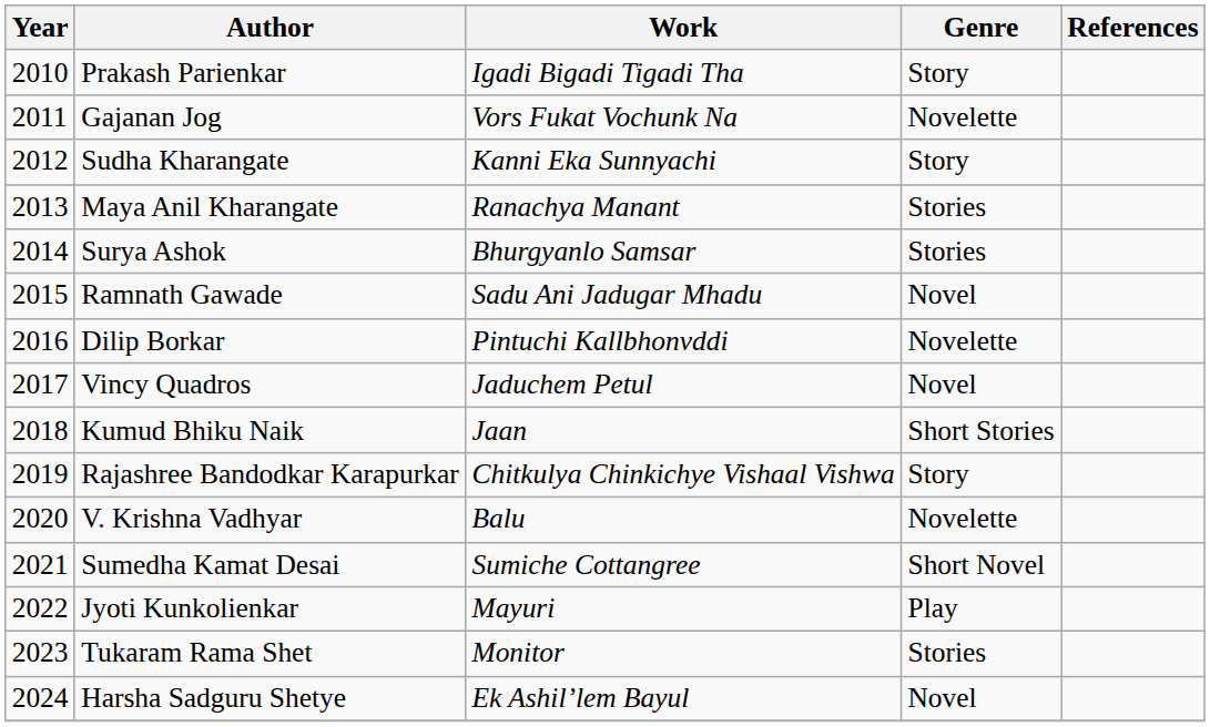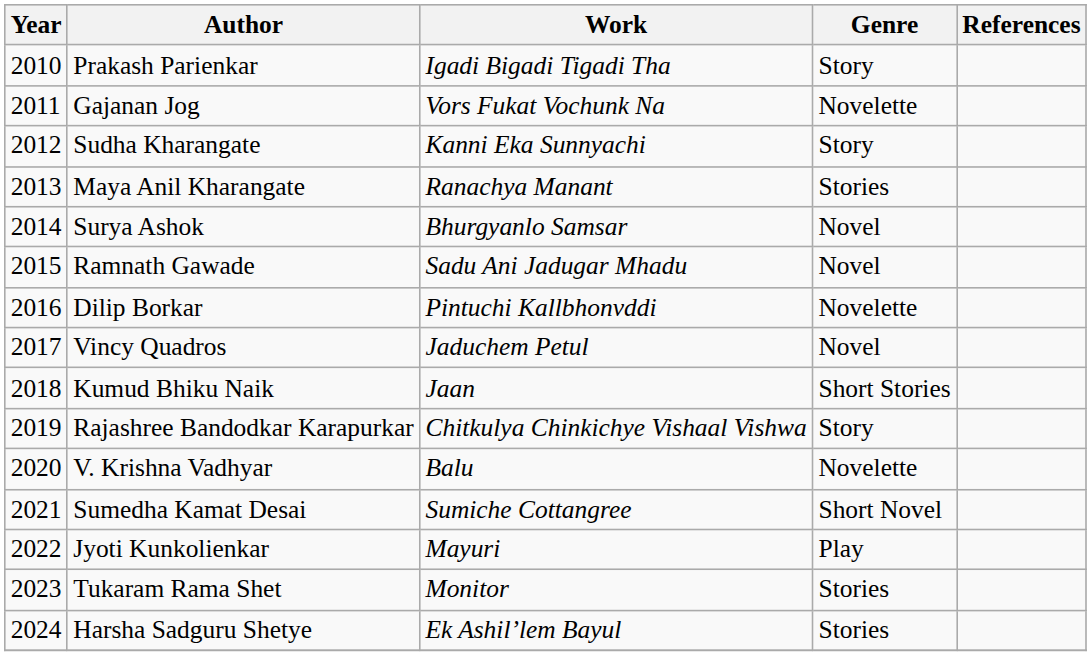Surya Ashok | Genre: Stories -> Novel
Harsha Sadguru Shetye | Genre: Novel -> Stories
